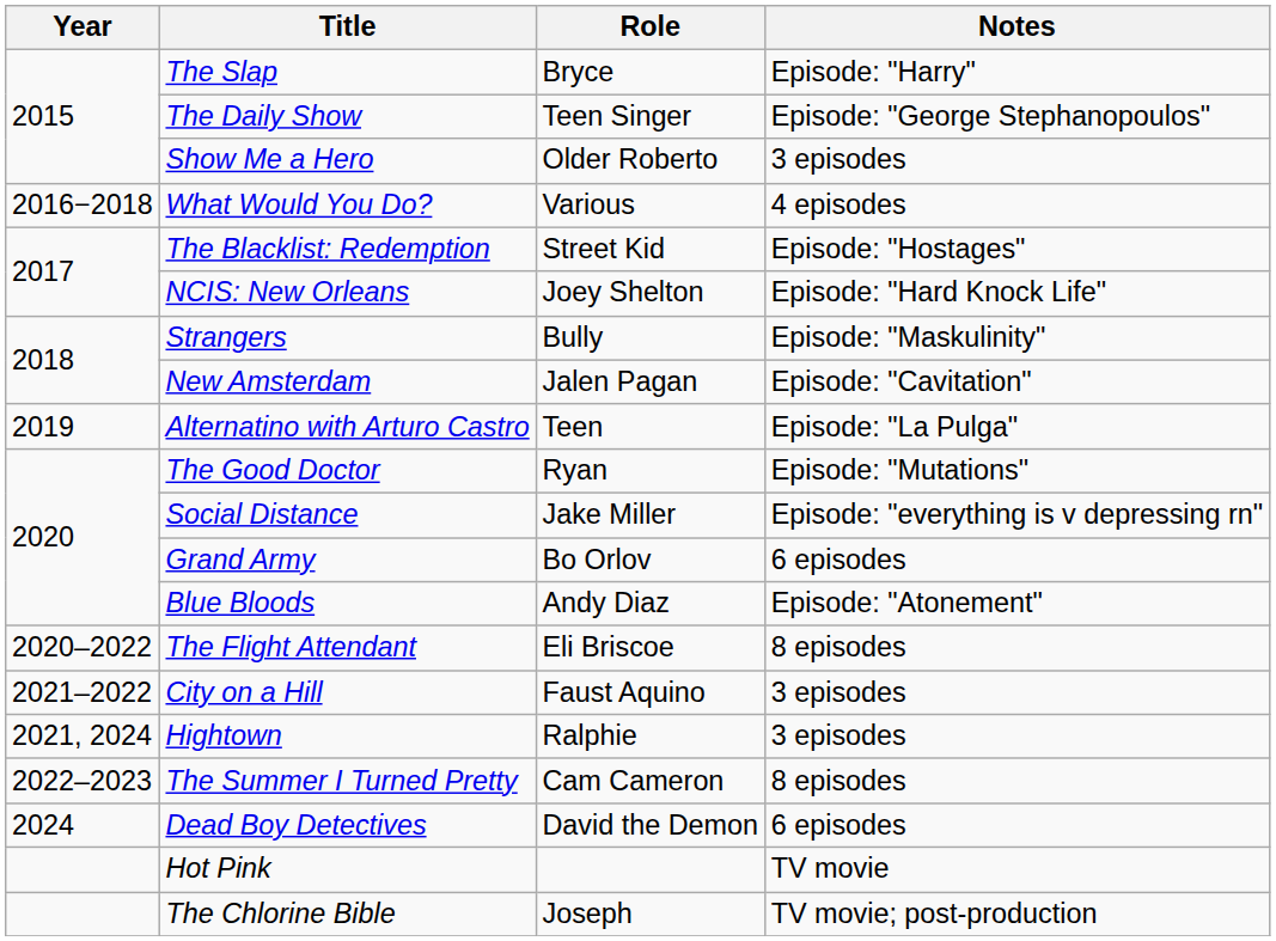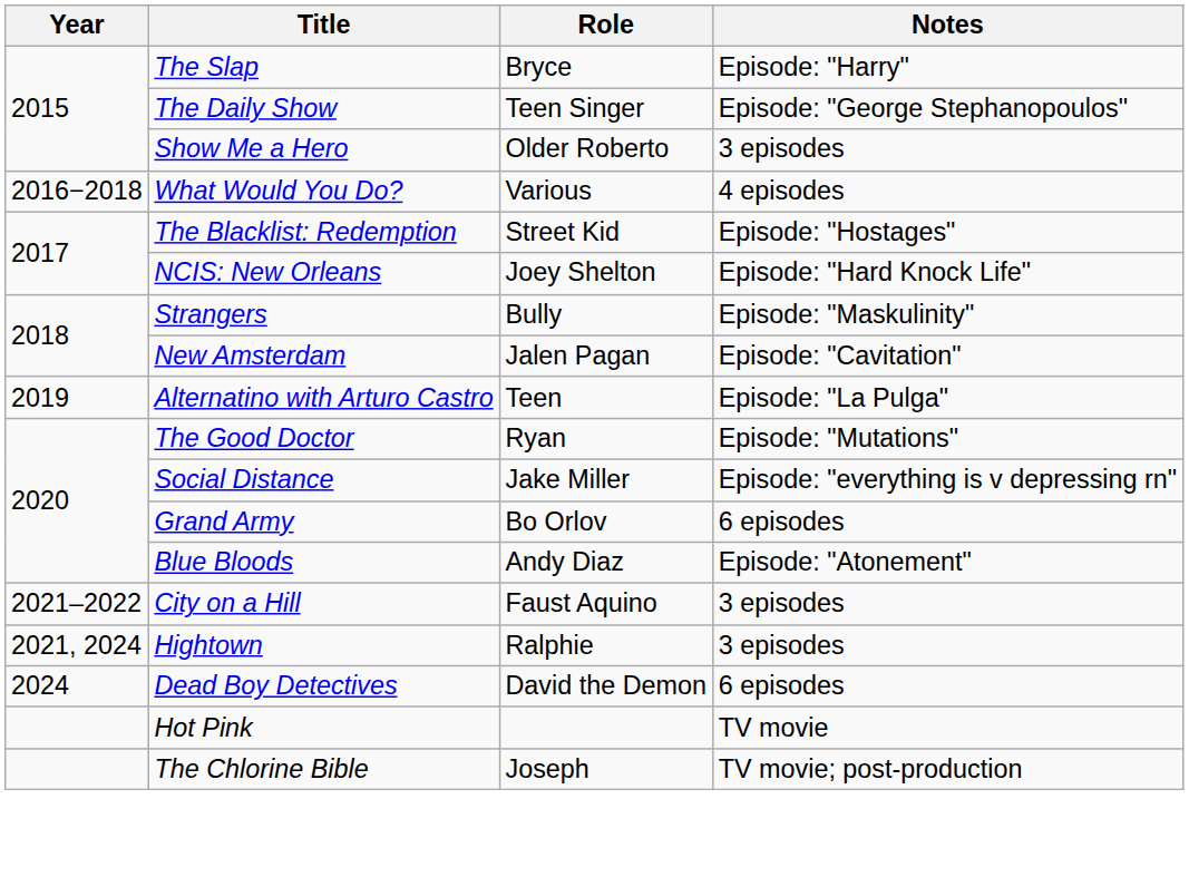- row: 2020–2022 | The Flight Attendant | Eli Briscoe | 8 episodes
- row: 2022–2023 | The Summer I Turned Pretty | Cam Cameron | 8 episodes
